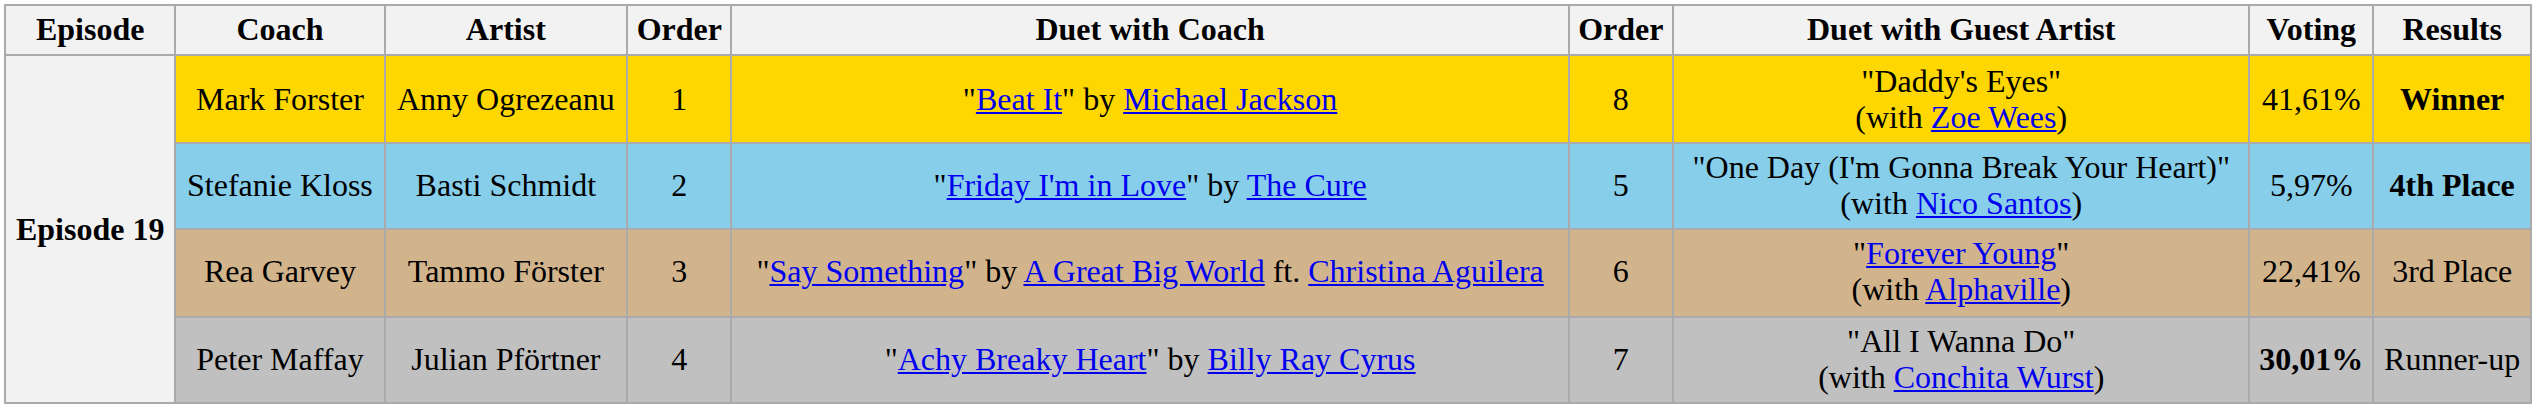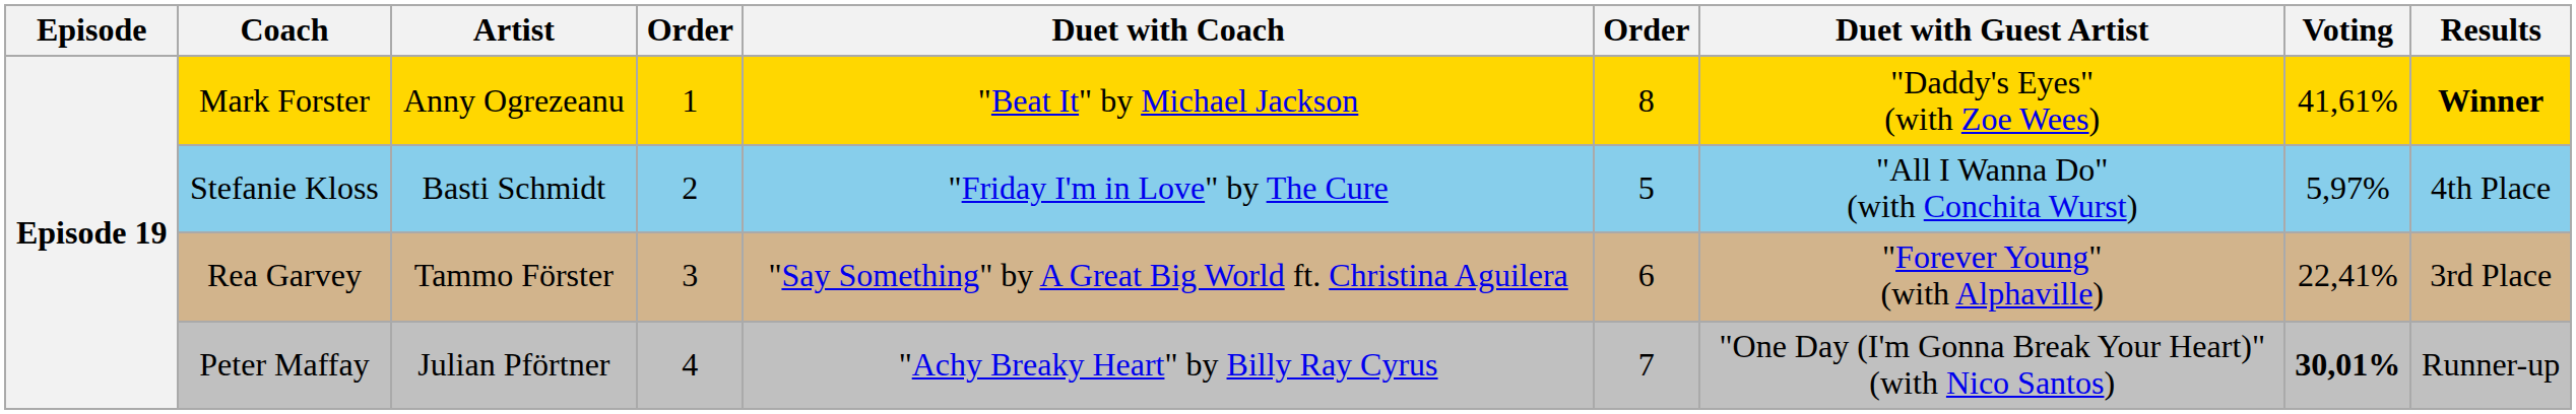Stefanie Kloss | Duet with Guest Artist: "One Day (I'm Gonna Break Your Heart)" (with Nico Santos) -> "All I Wanna Do" (with Conchita Wurst)
Stefanie Kloss | Results: bold -> normal
Peter Maffay | Duet with Guest Artist: "All I Wanna Do" (with Conchita Wurst) -> "One Day (I'm Gonna Break Your Heart)" (with Nico Santos)
